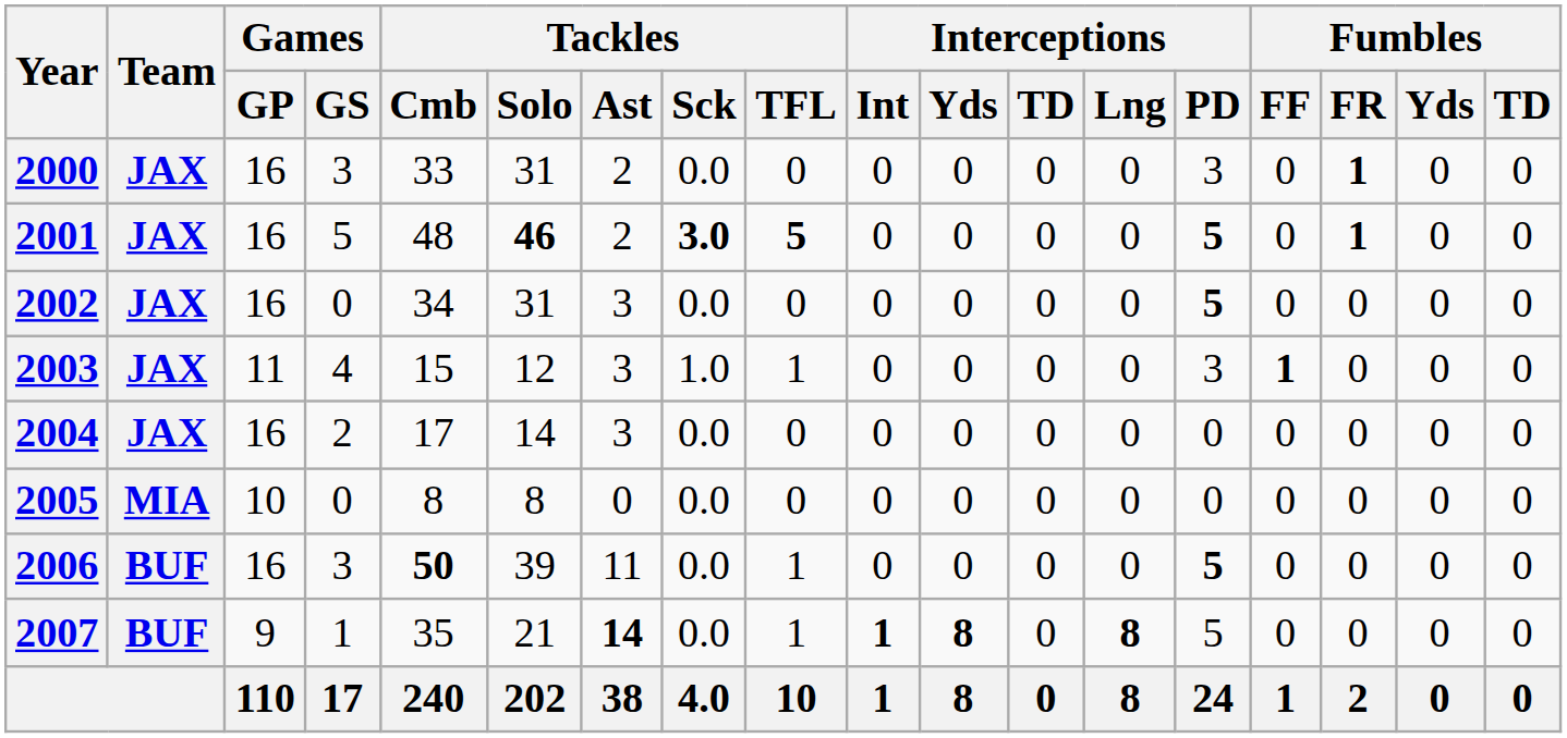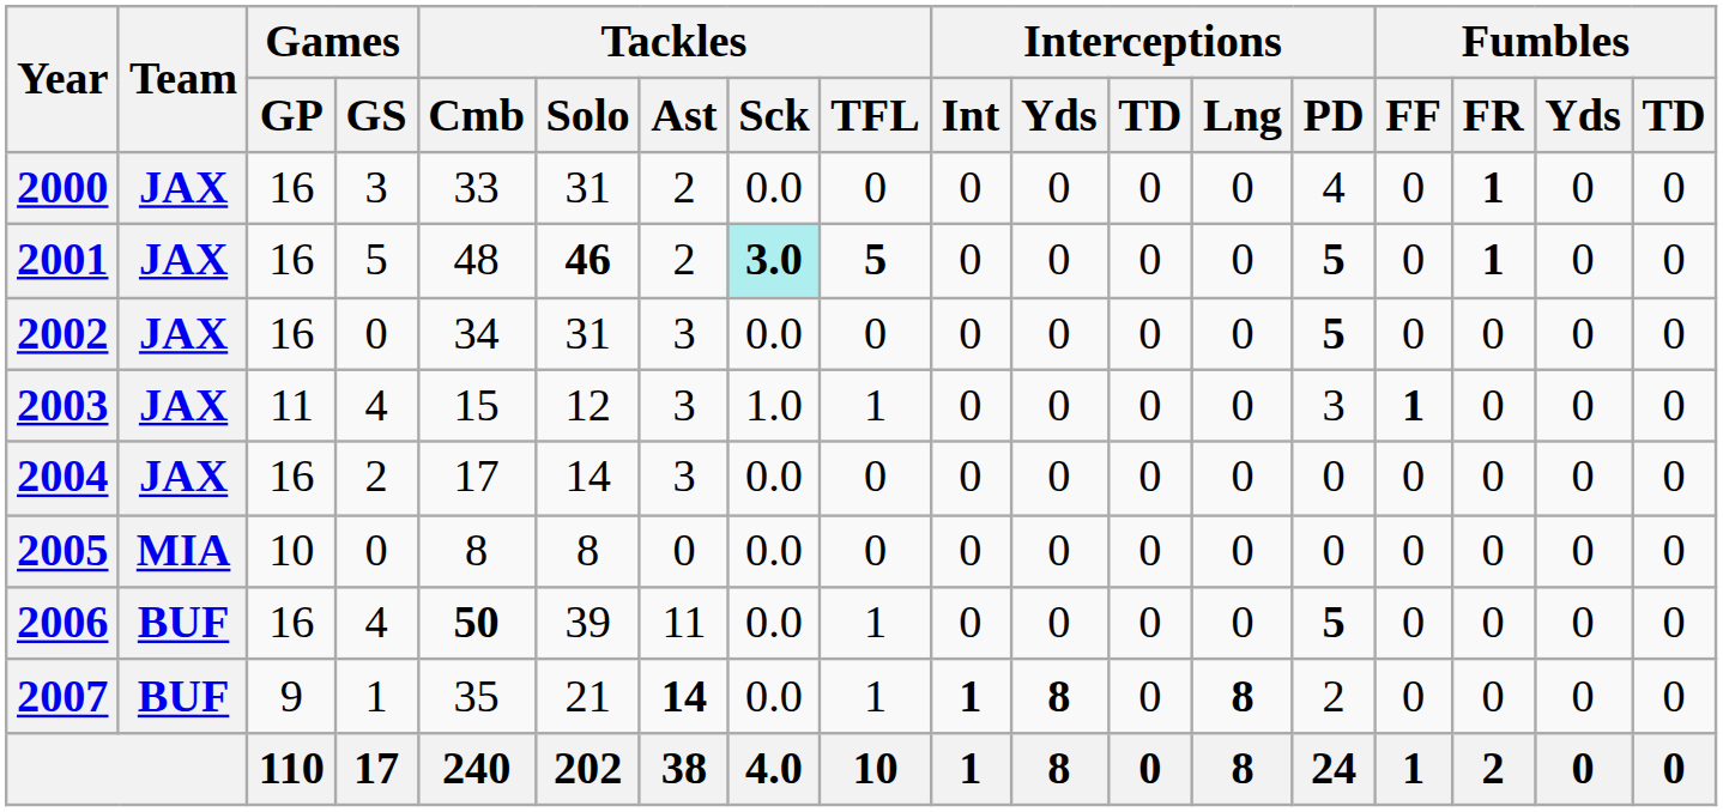2000 | Interceptions / PD: 3 -> 4
2001 | Tackles / Sck: no background -> paleturquoise background
2006 | Games / GS: 3 -> 4
2007 | Interceptions / PD: 5 -> 2
